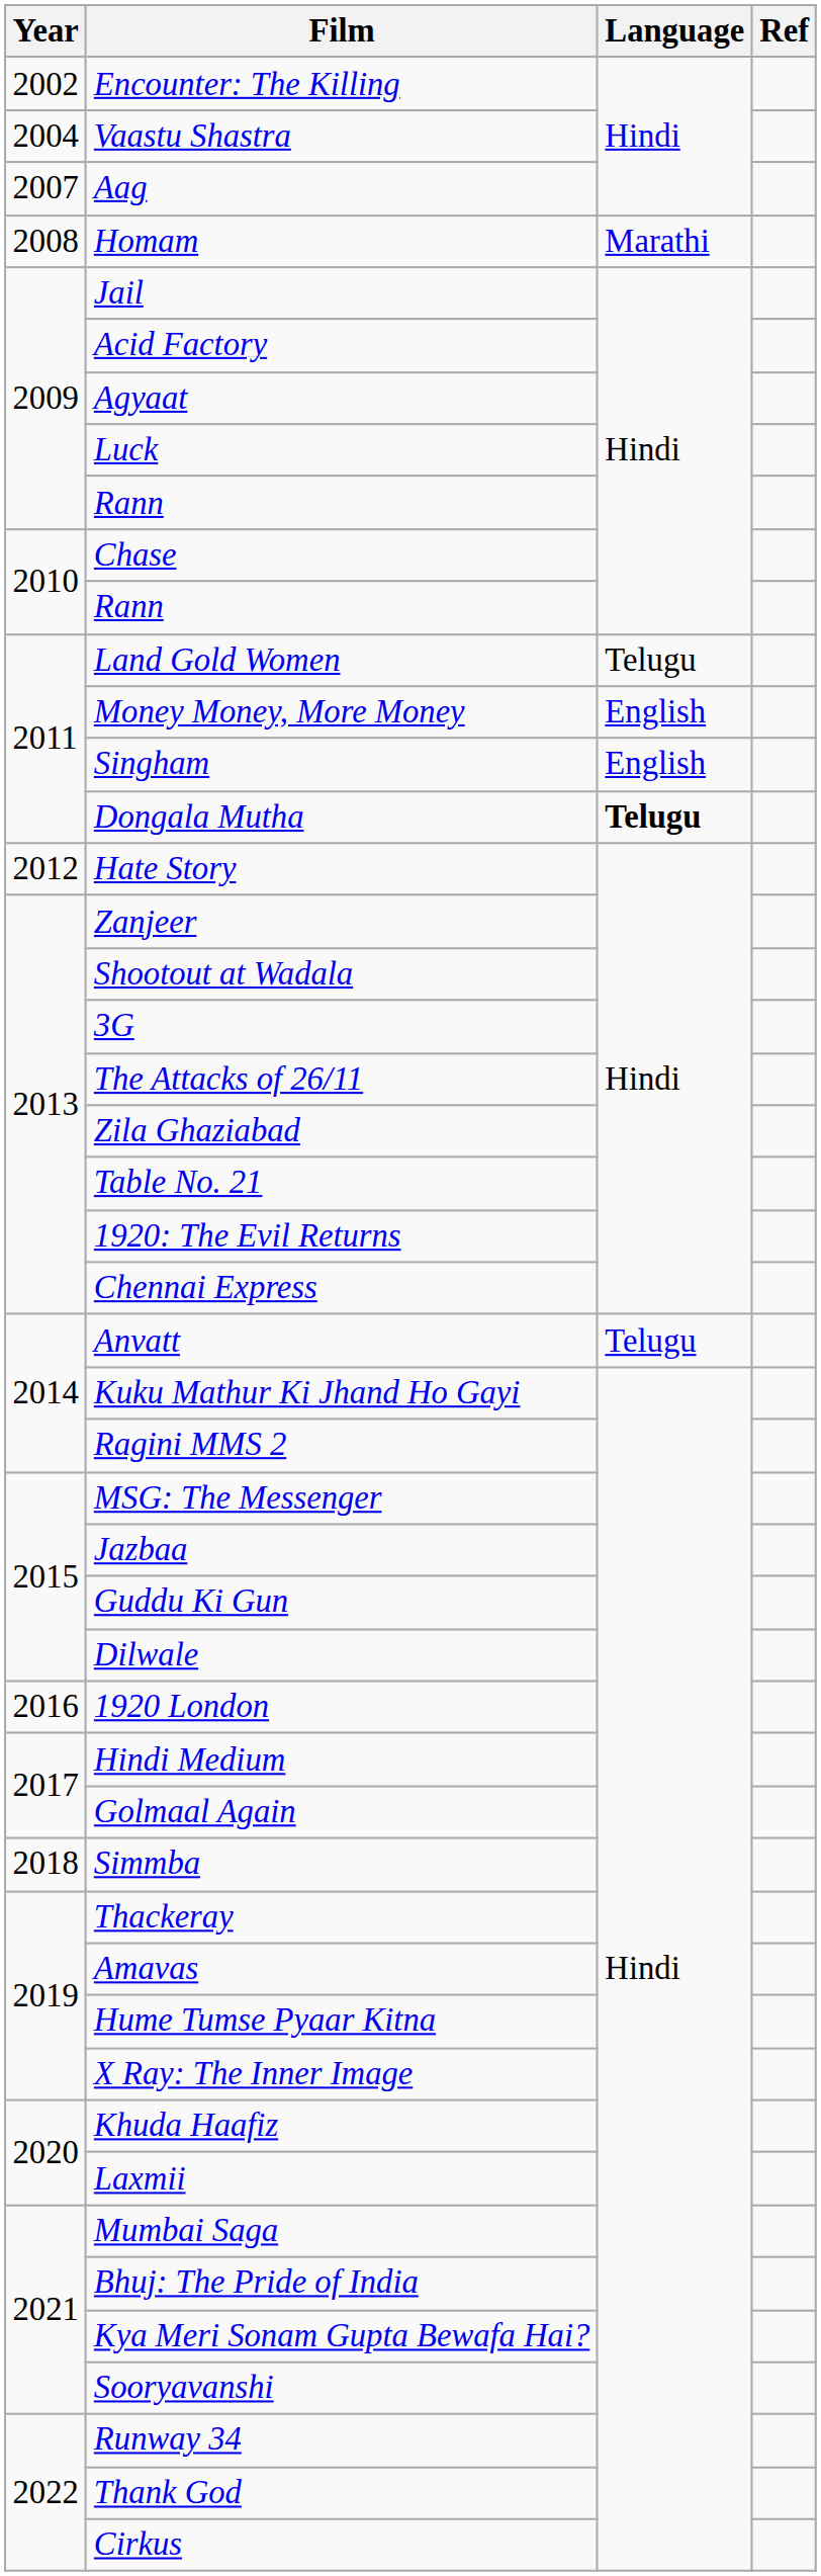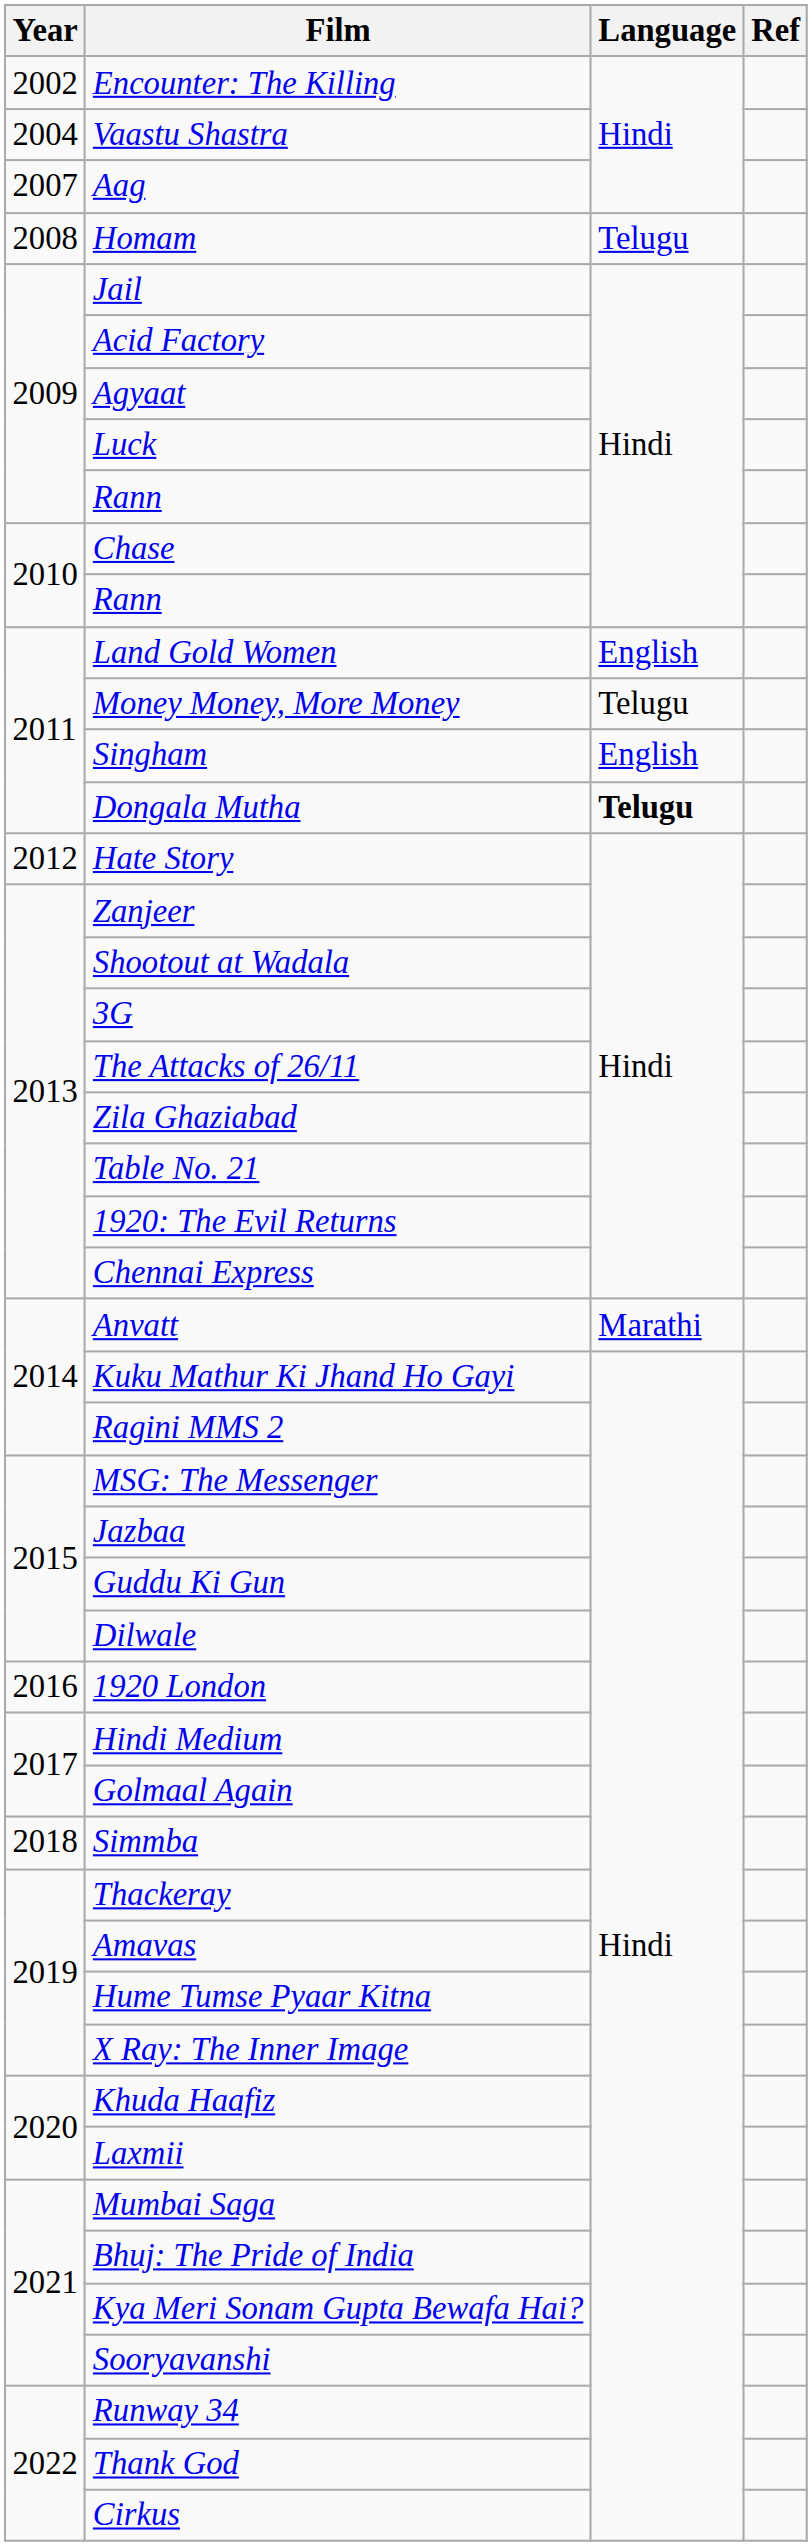Homam | Language: Marathi -> Telugu
Land Gold Women | Language: Telugu -> English
Money Money, More Money | Language: English -> Telugu
Anvatt | Language: Telugu -> Marathi
